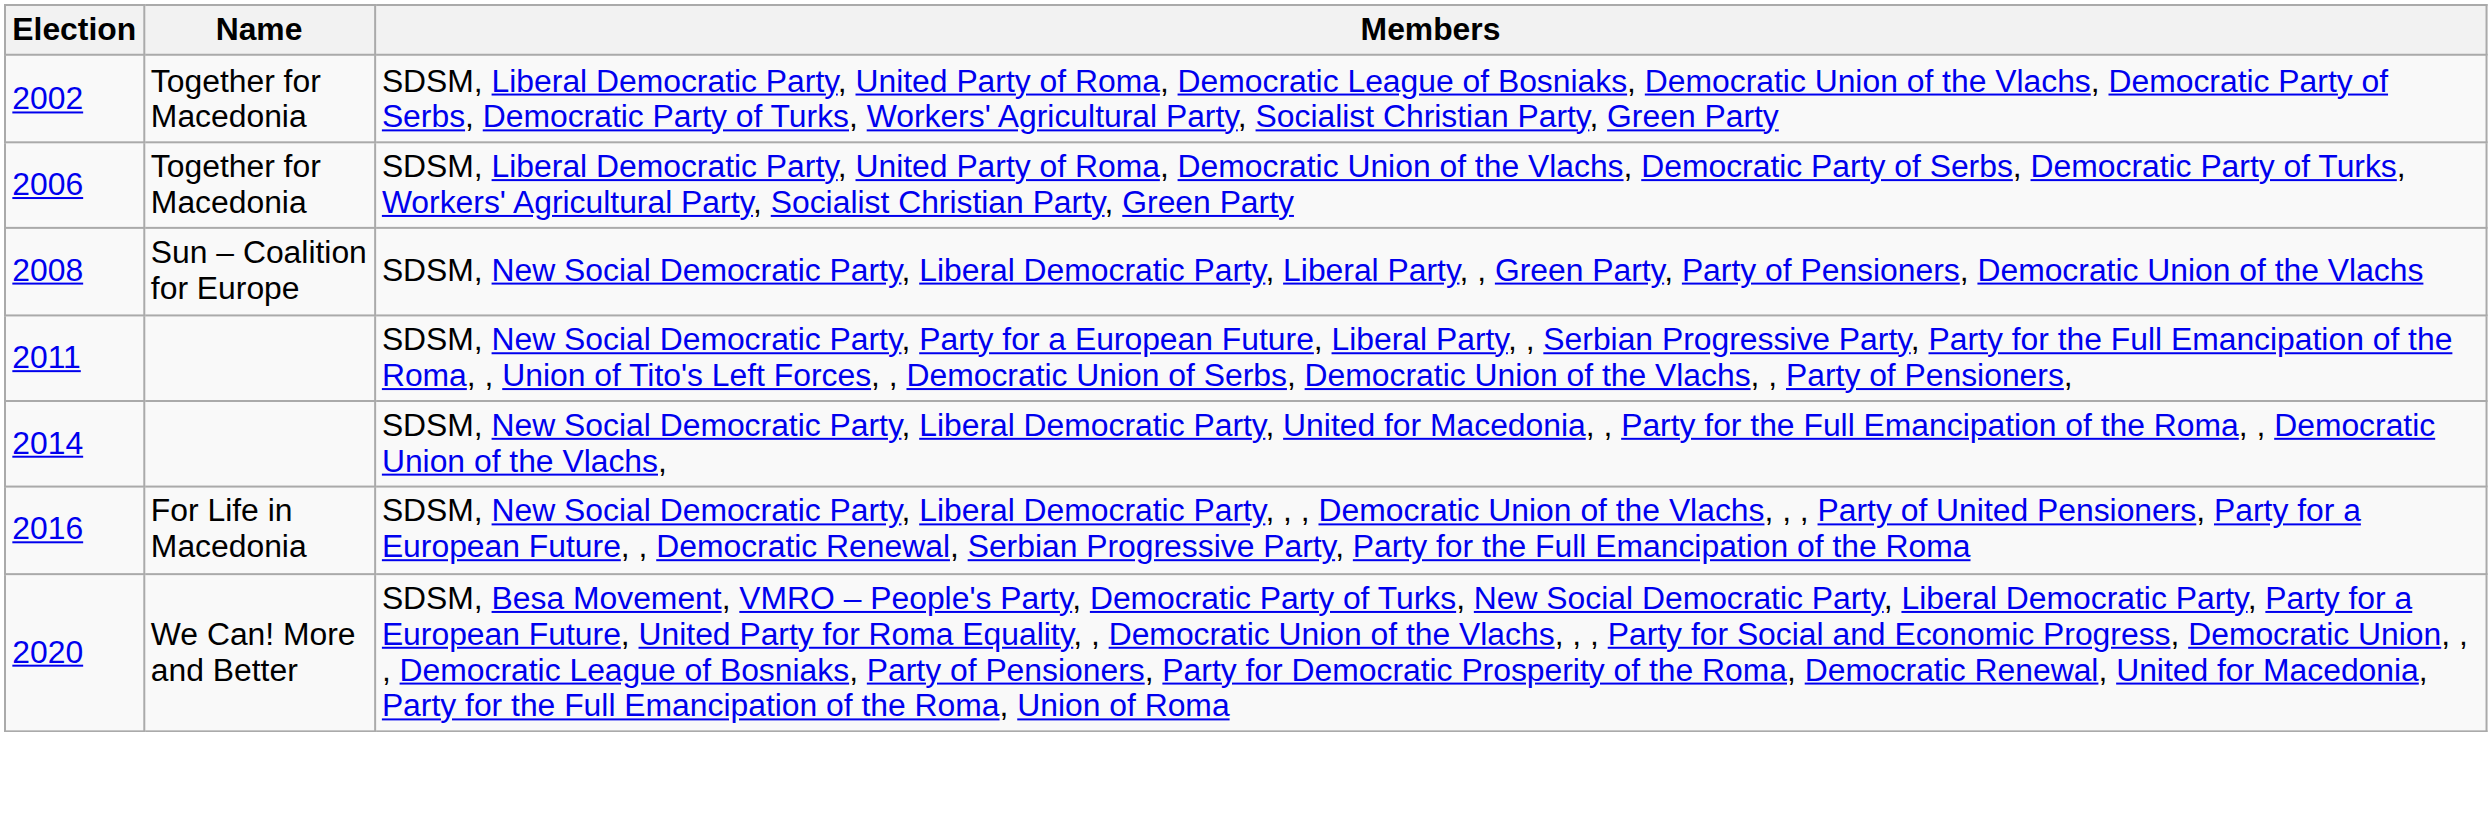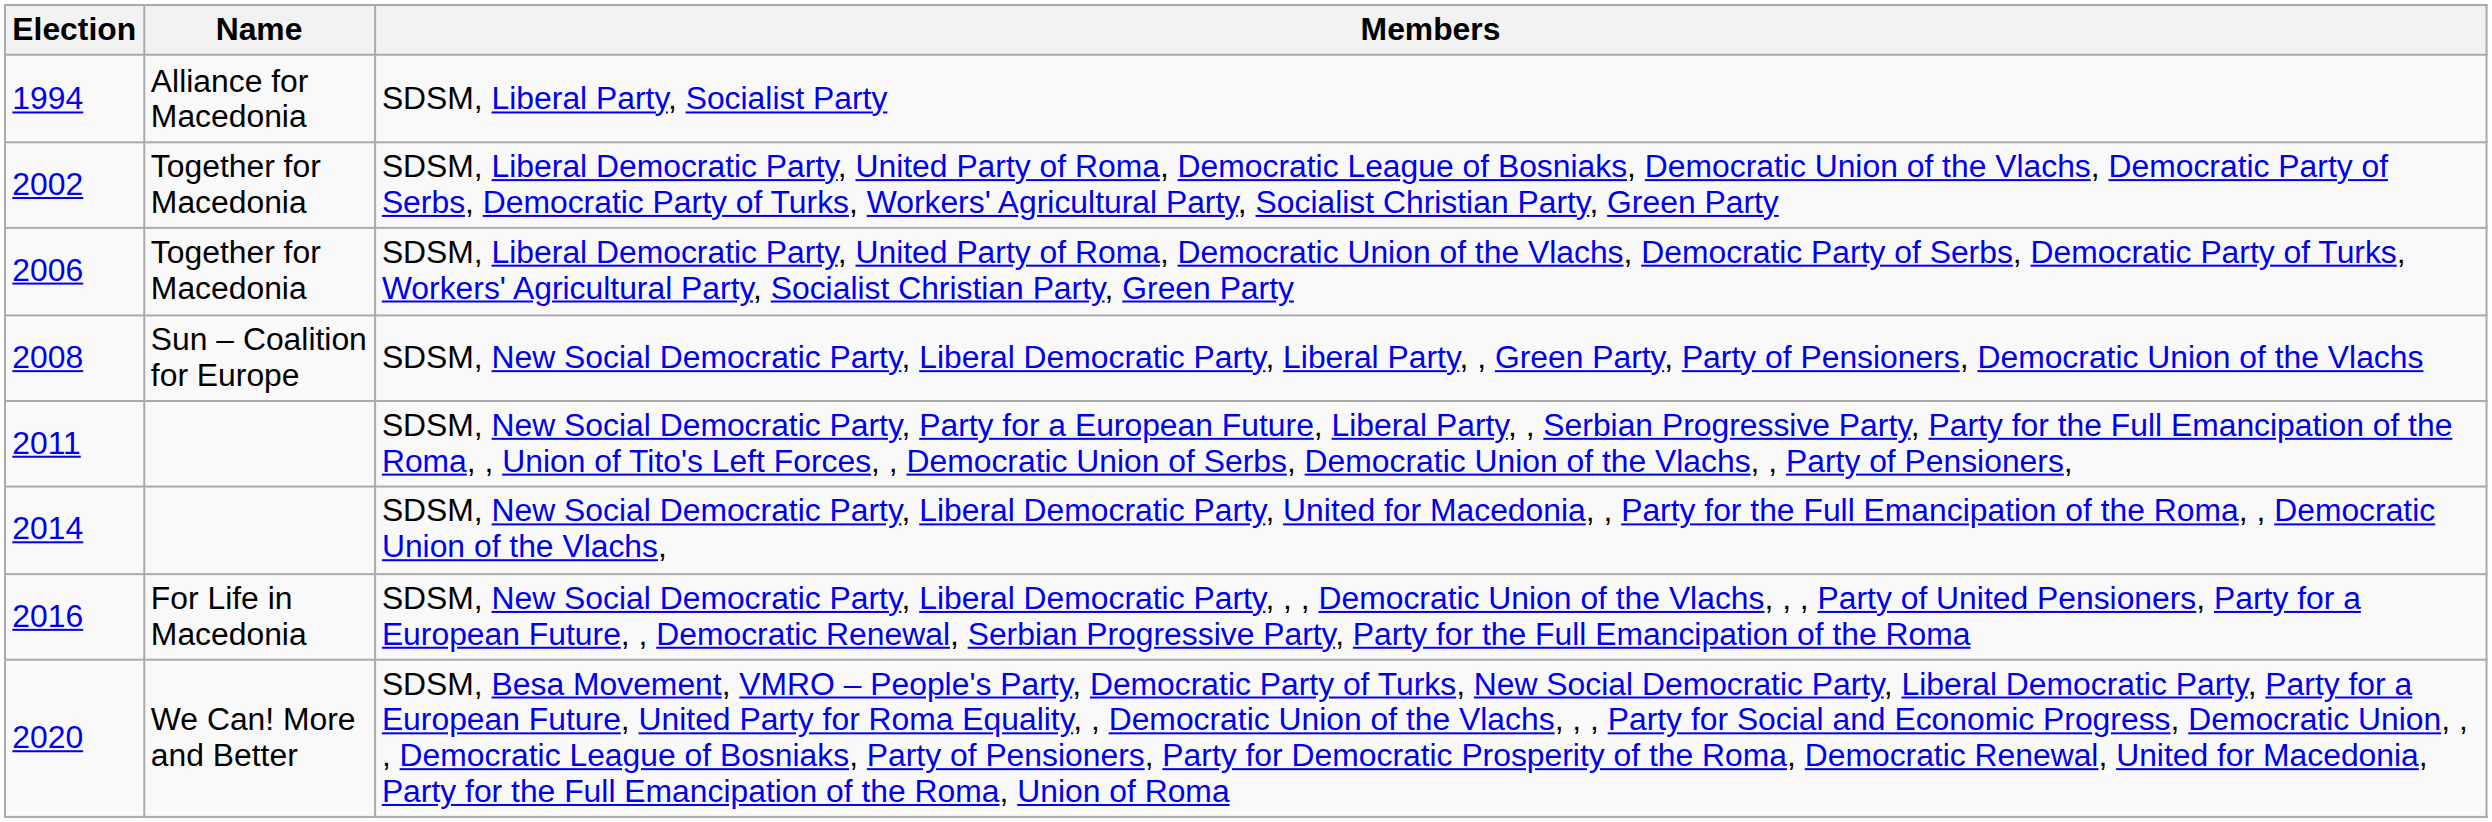+ row: 1994 | Alliance for Macedonia | SDSM, Liberal Party, Socialist Party
